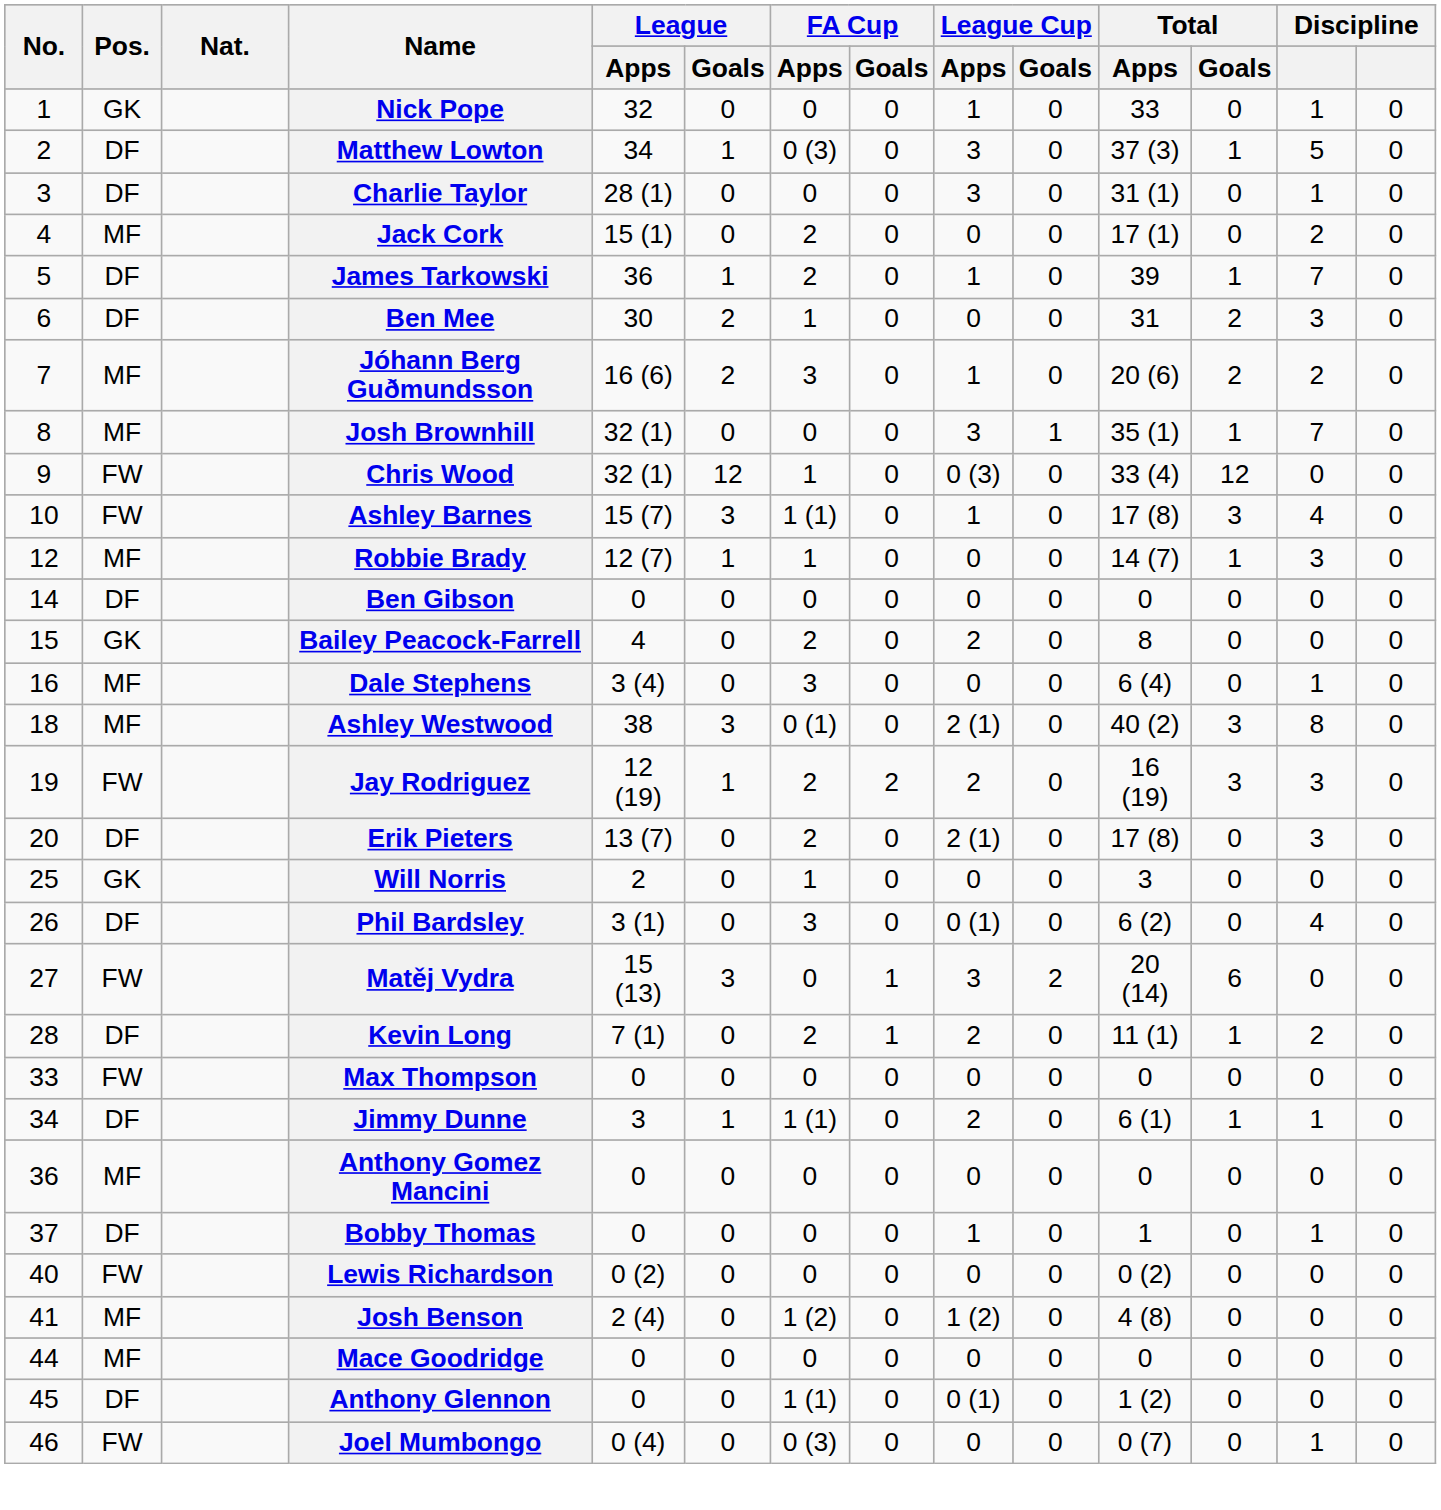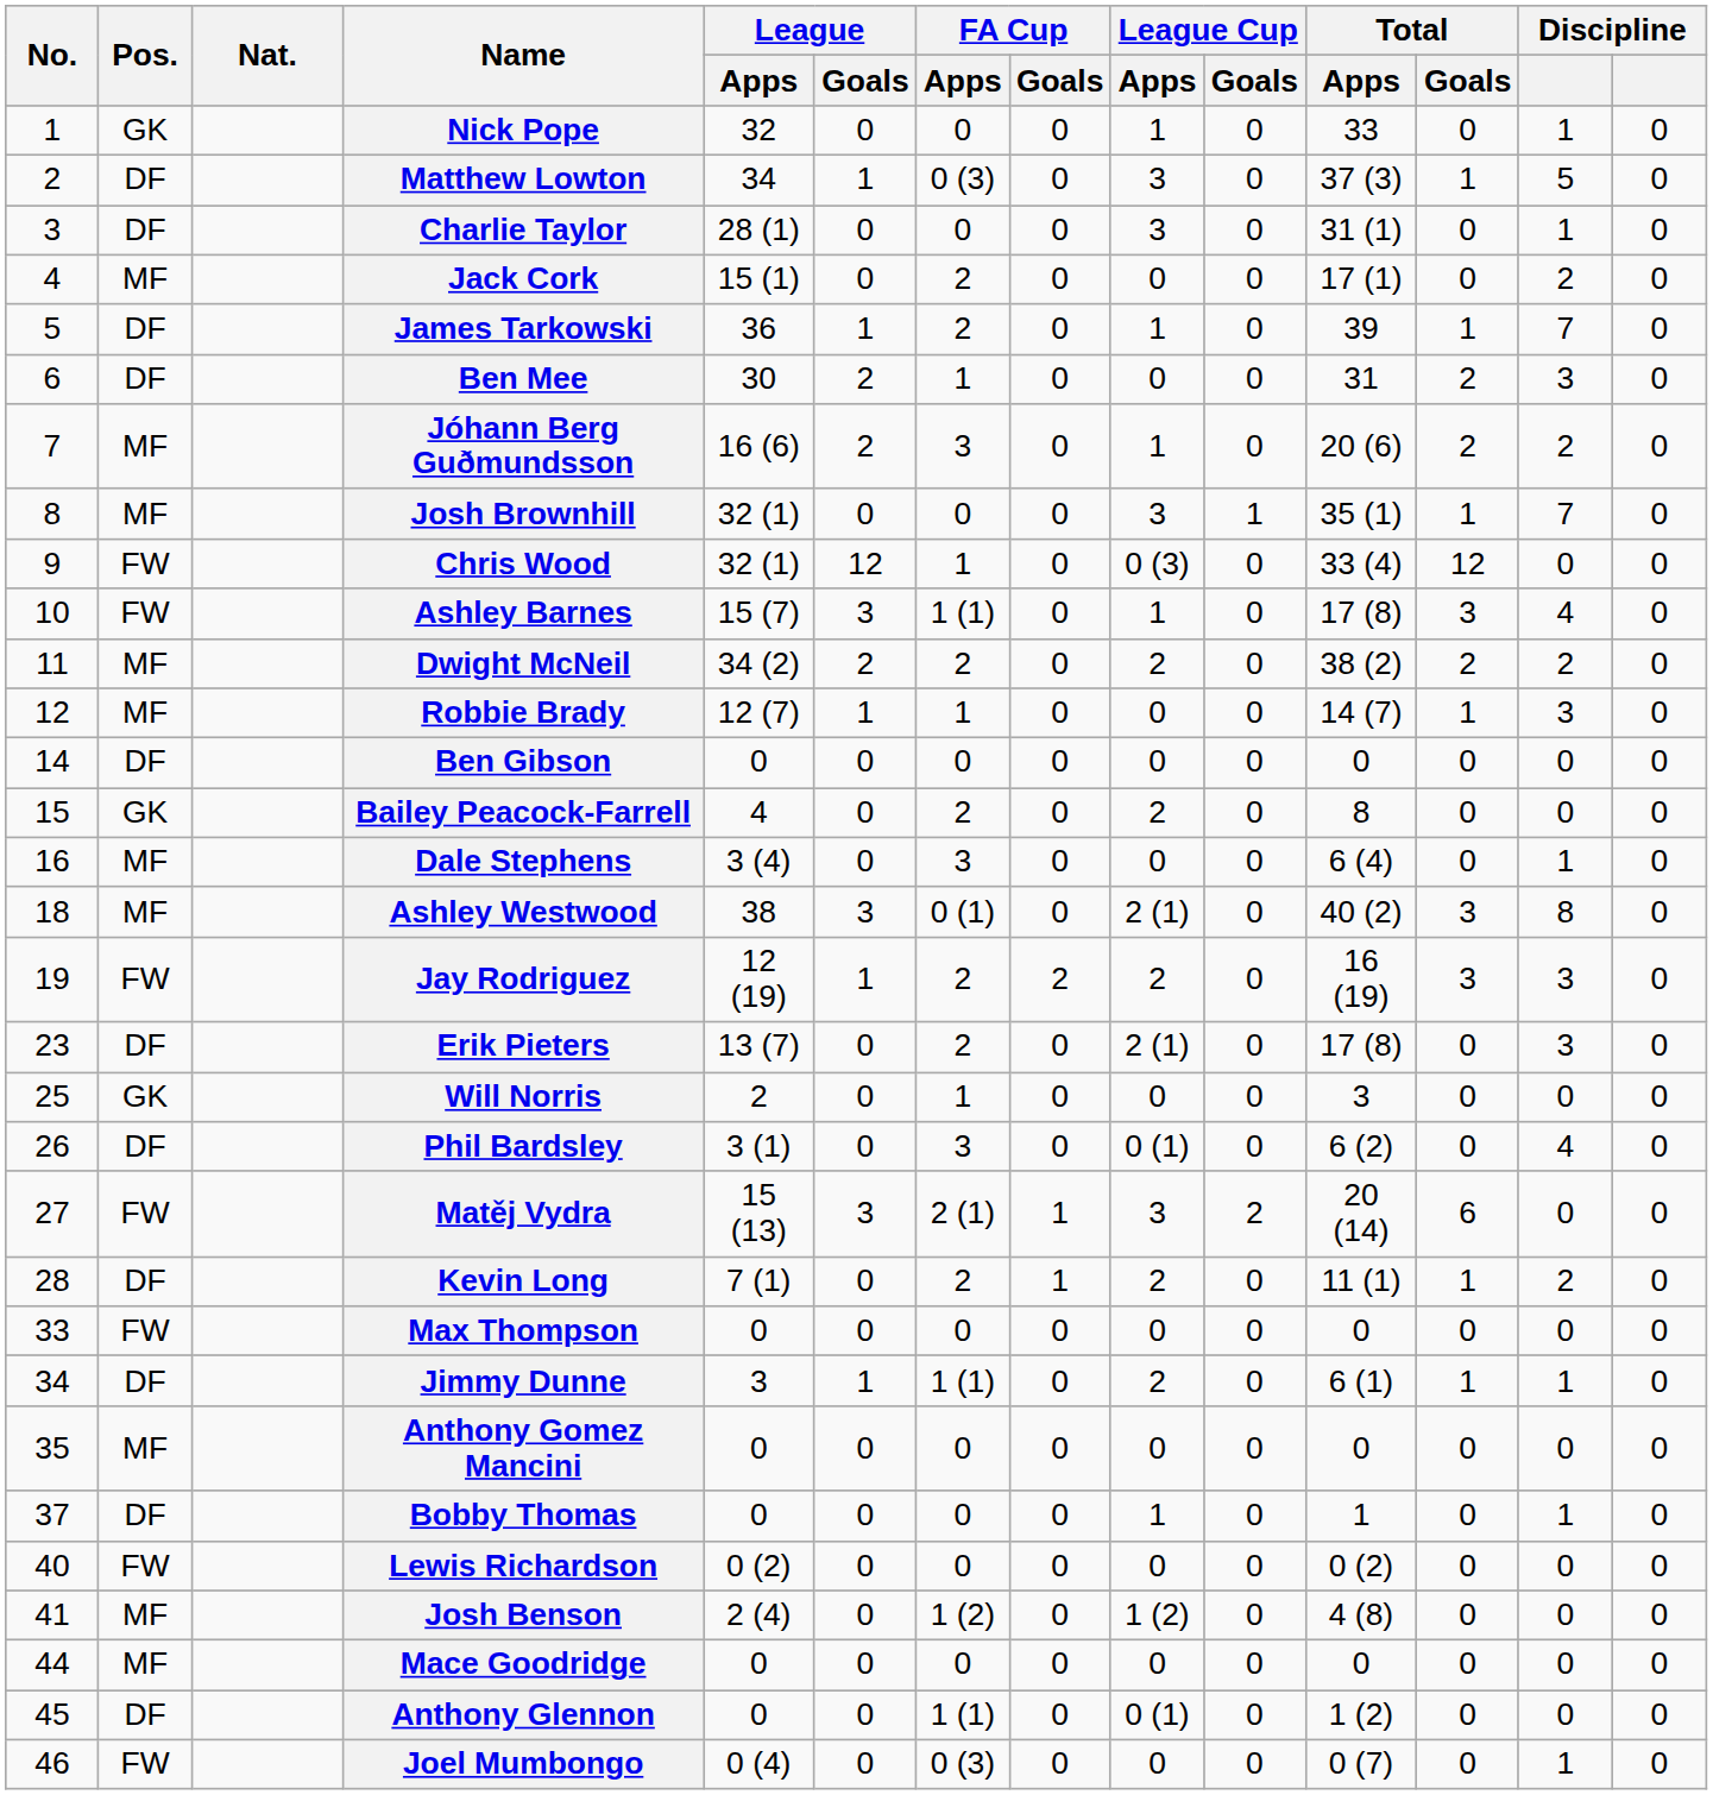+ row: 11 | MF | Dwight McNeil | 34 (2) | 2 | 2 | 0 | 2 | 0 | 38 (2) | 2 | 2 | 0
Erik Pieters | No.: 20 -> 23
Matěj Vydra | FA Cup / Apps: 0 -> 2 (1)
Anthony Gomez Mancini | No.: 36 -> 35
